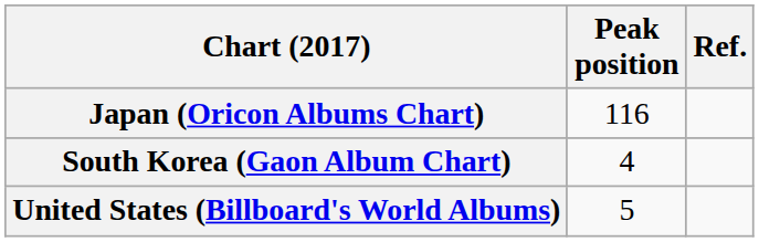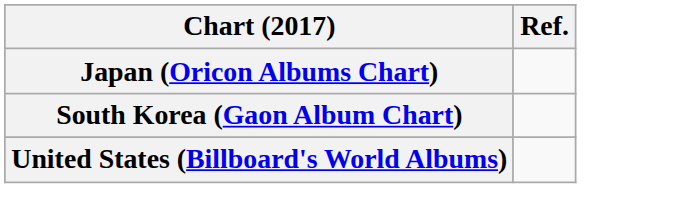- column: Peak position | 116 | 4 | 5
